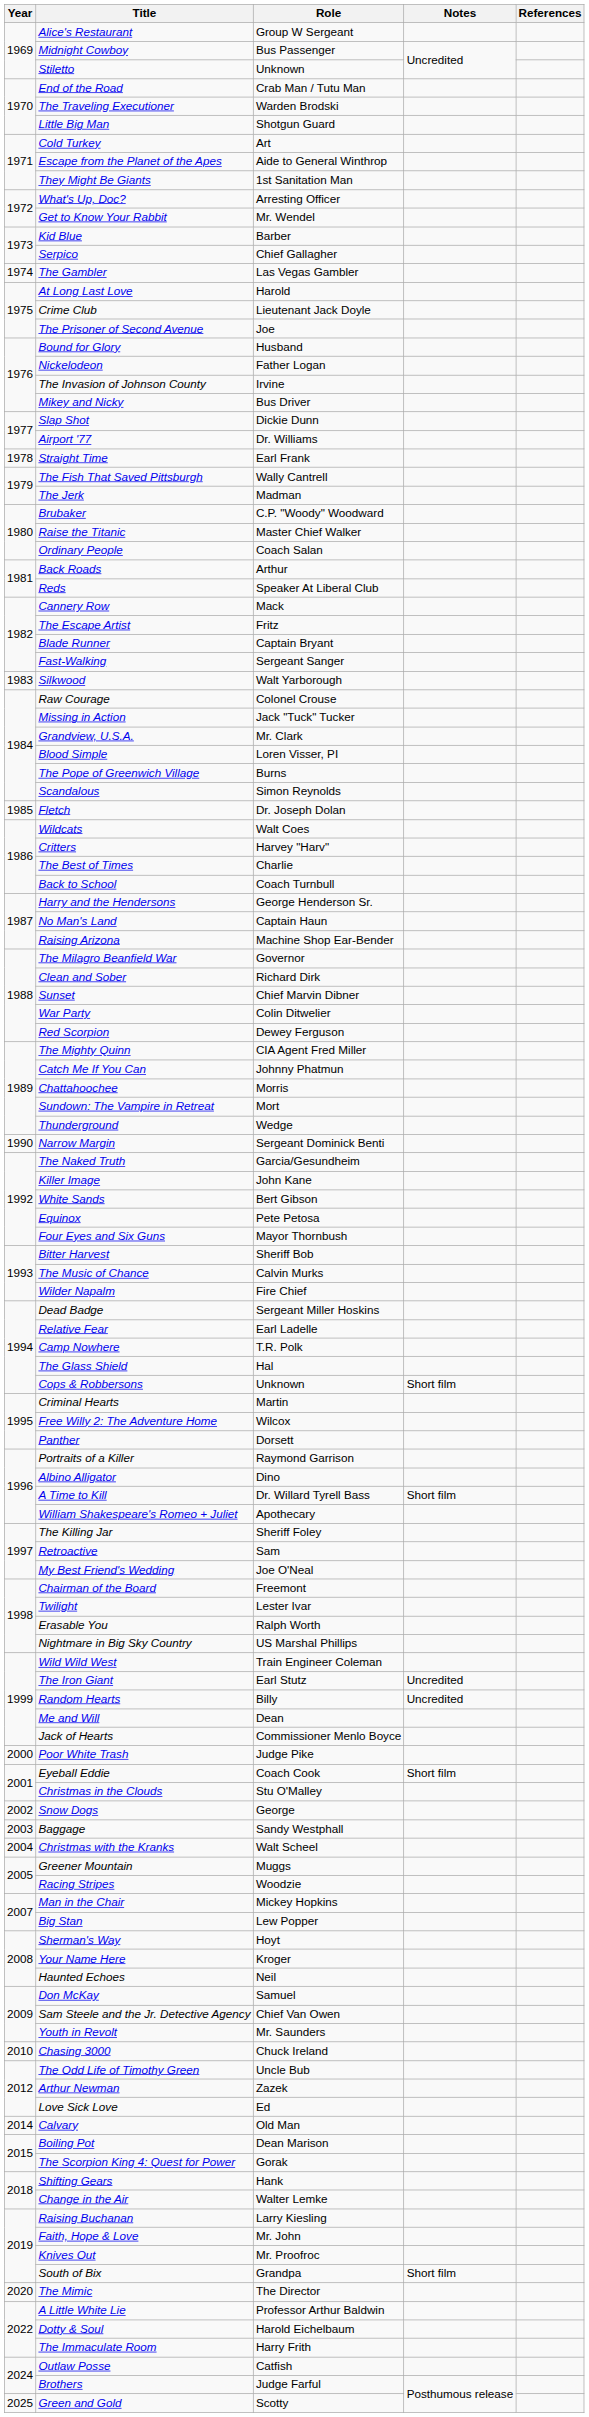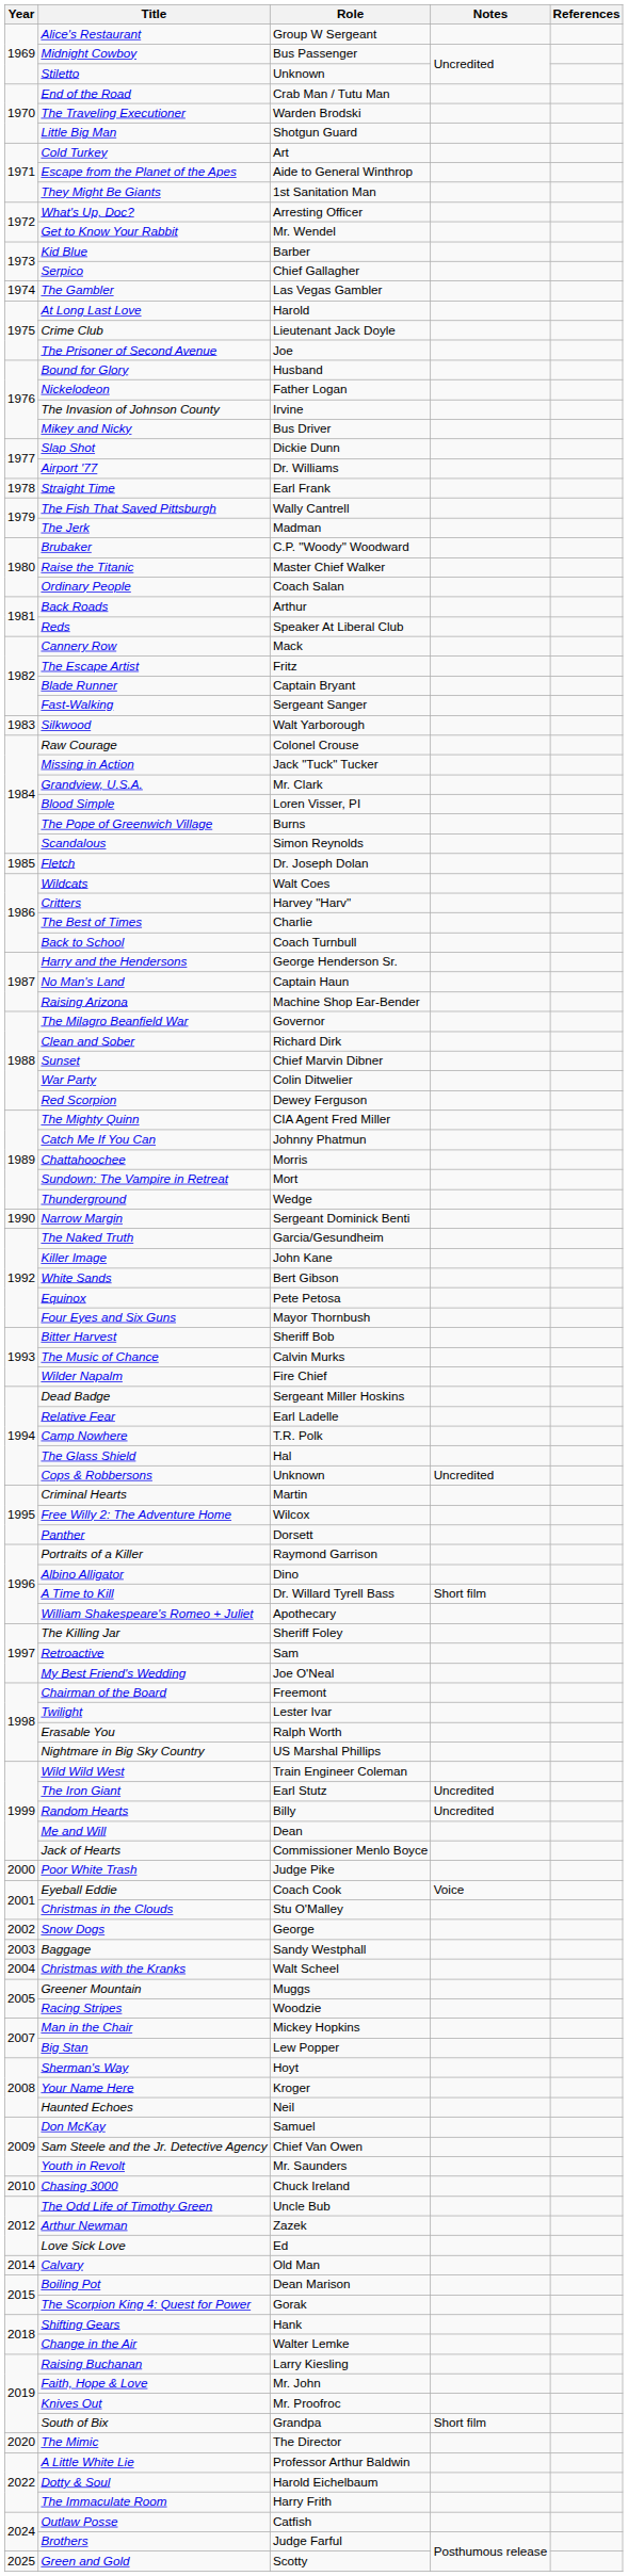Cops & Robbersons | Notes: Short film -> Uncredited
Eyeball Eddie | Notes: Short film -> Voice
